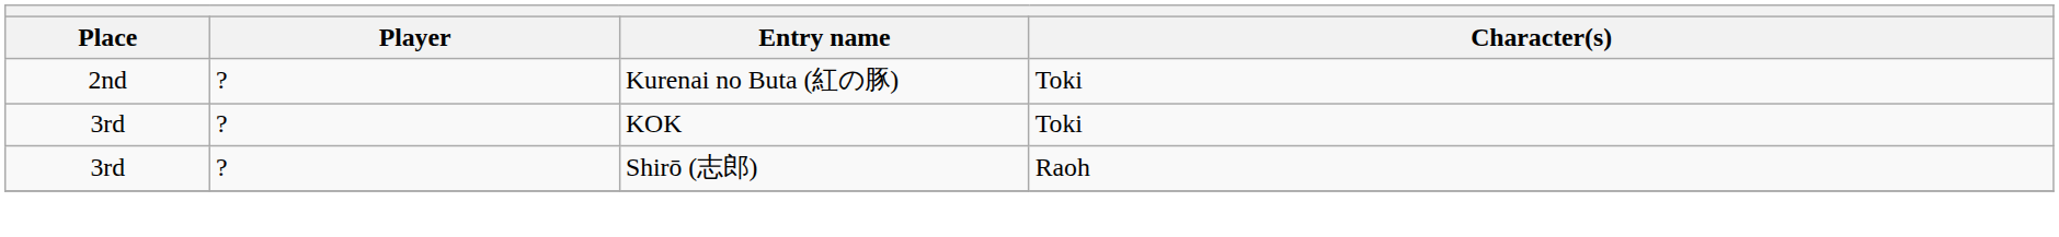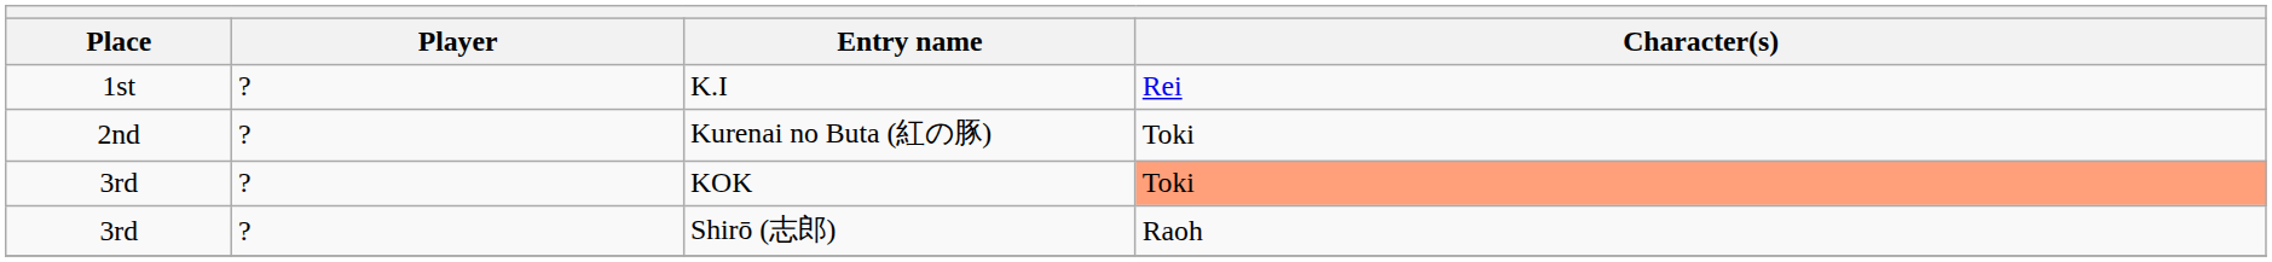+ row: 1st | ? | K.I | Rei
KOK | Character(s): no background -> lightsalmon background
